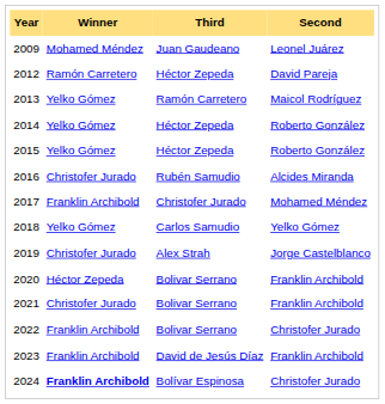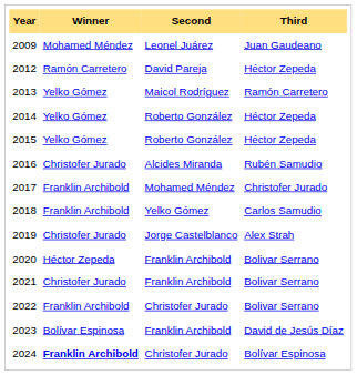columns swapped: Second <-> Third
2018 | Winner: Yelko Gómez -> Franklin Archibold
2023 | Winner: Franklin Archibold -> Bolívar Espinosa
